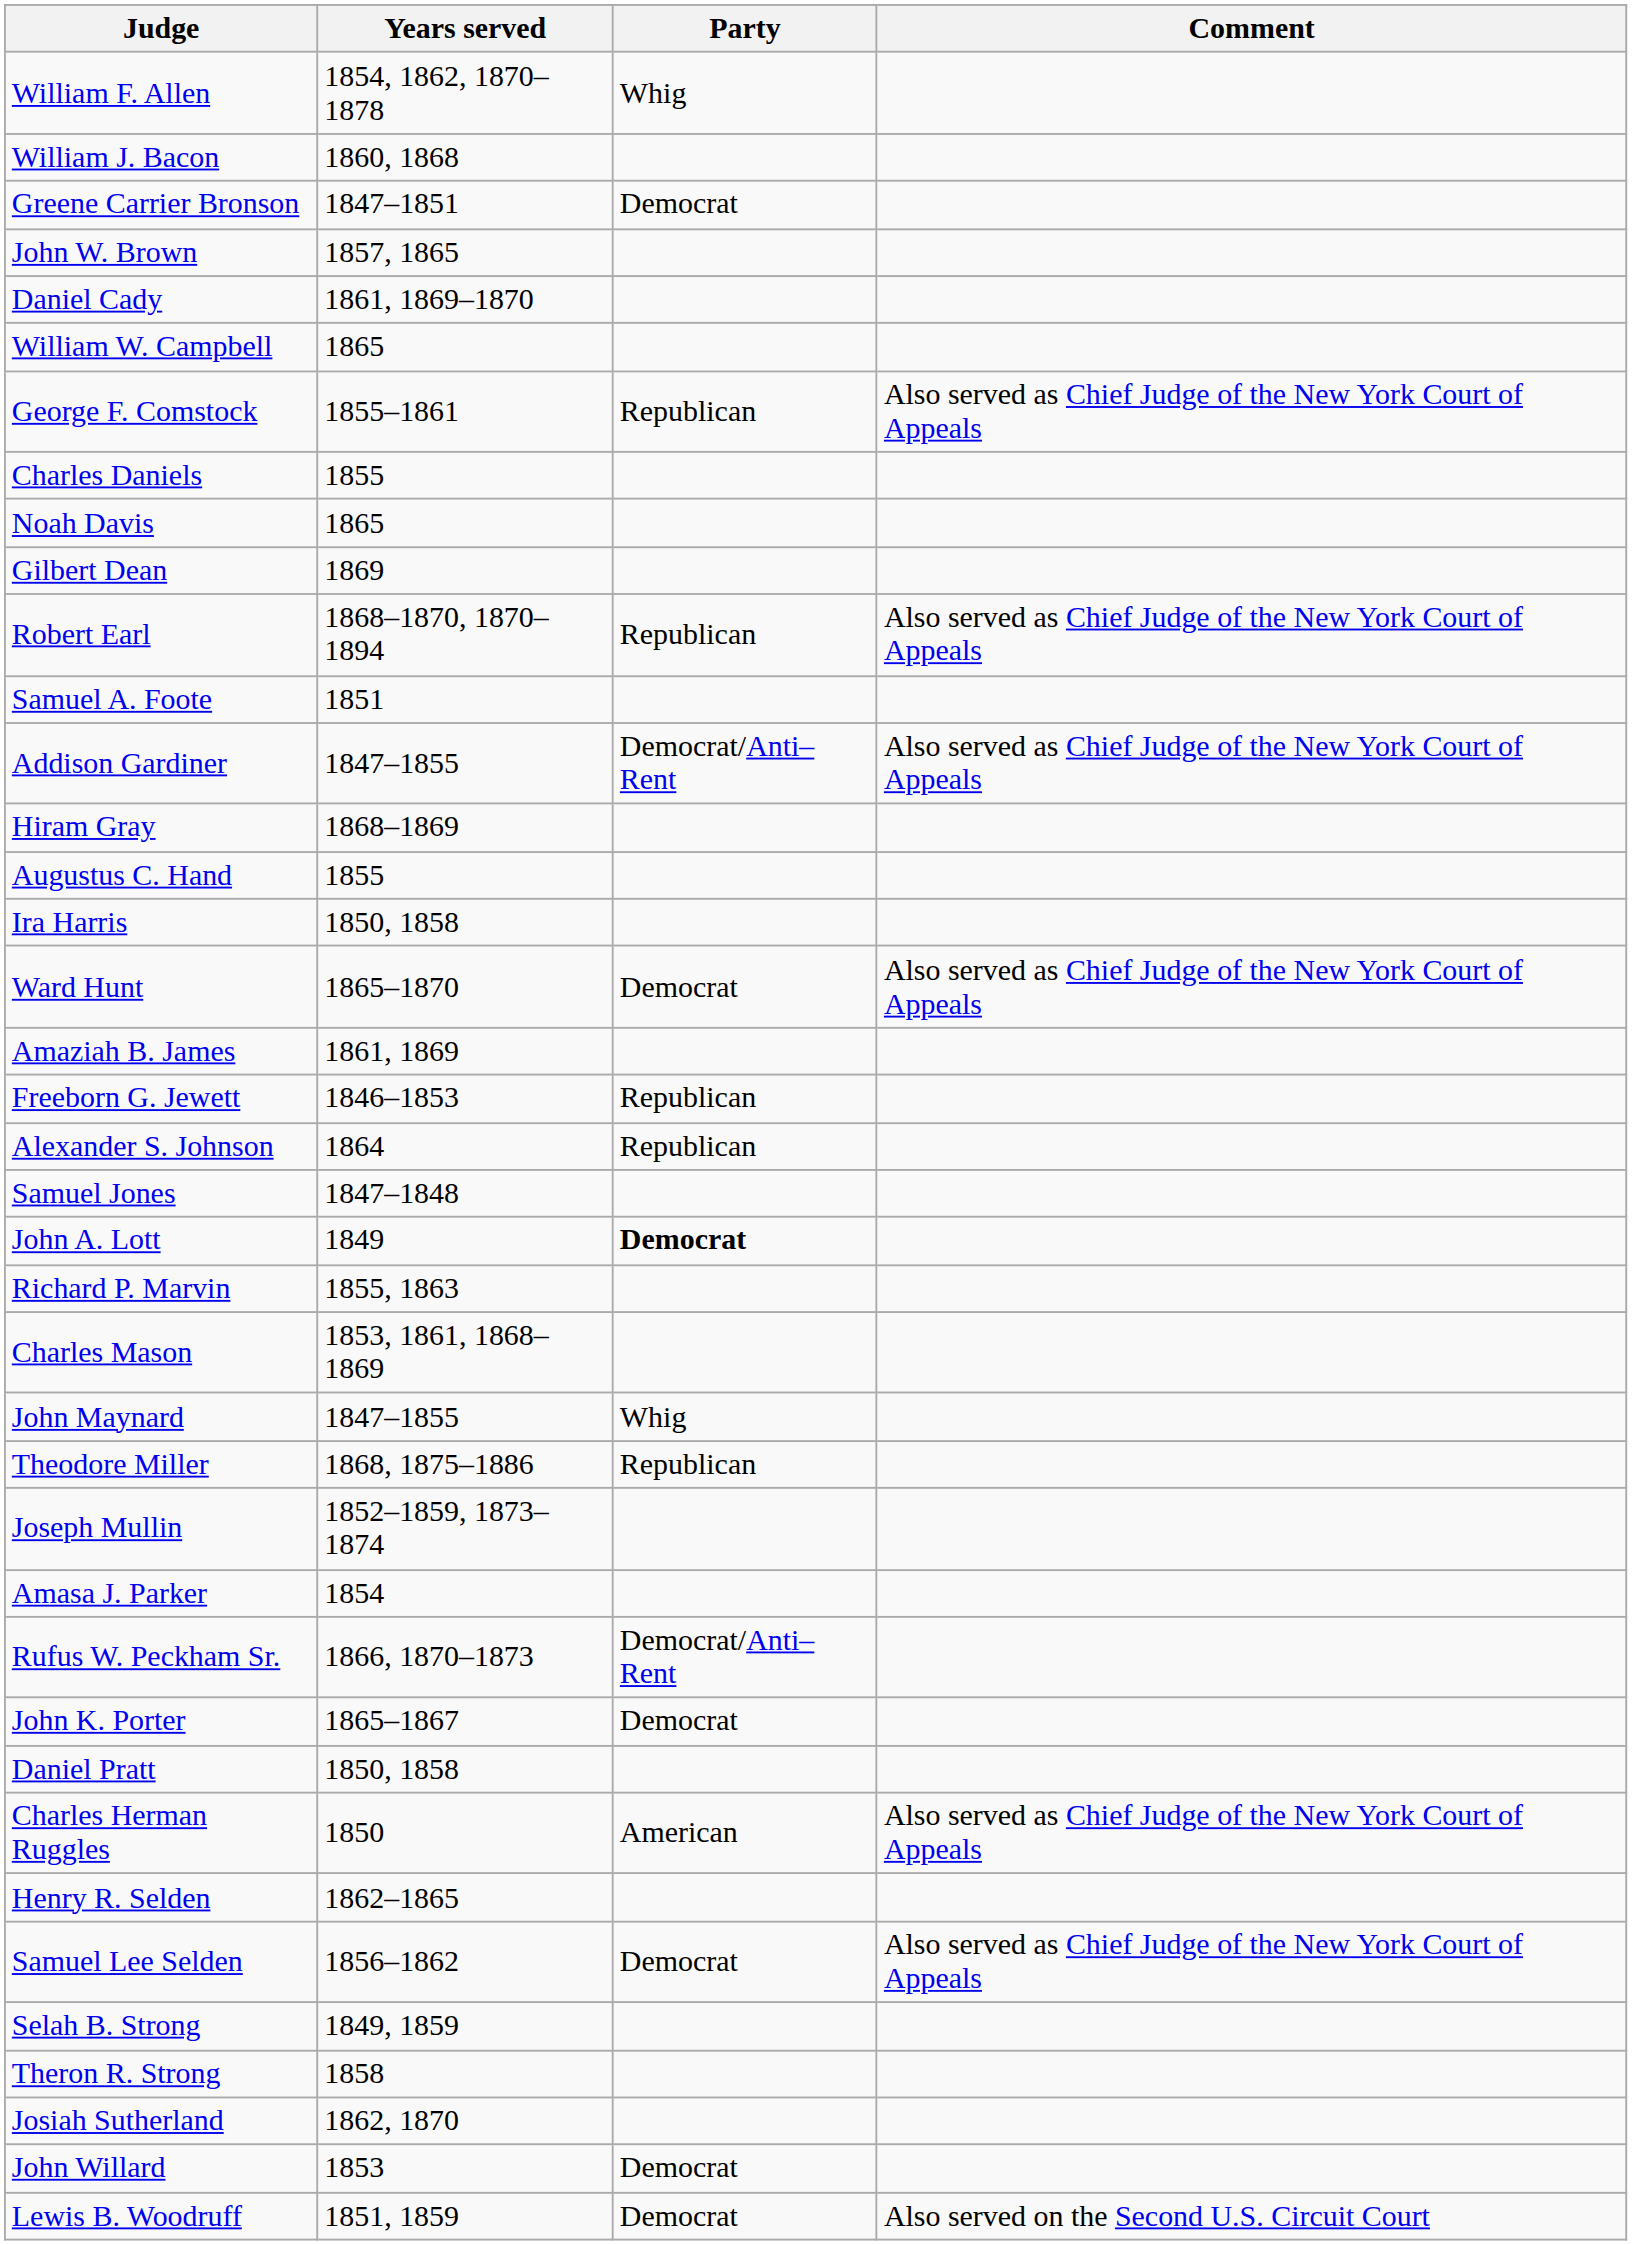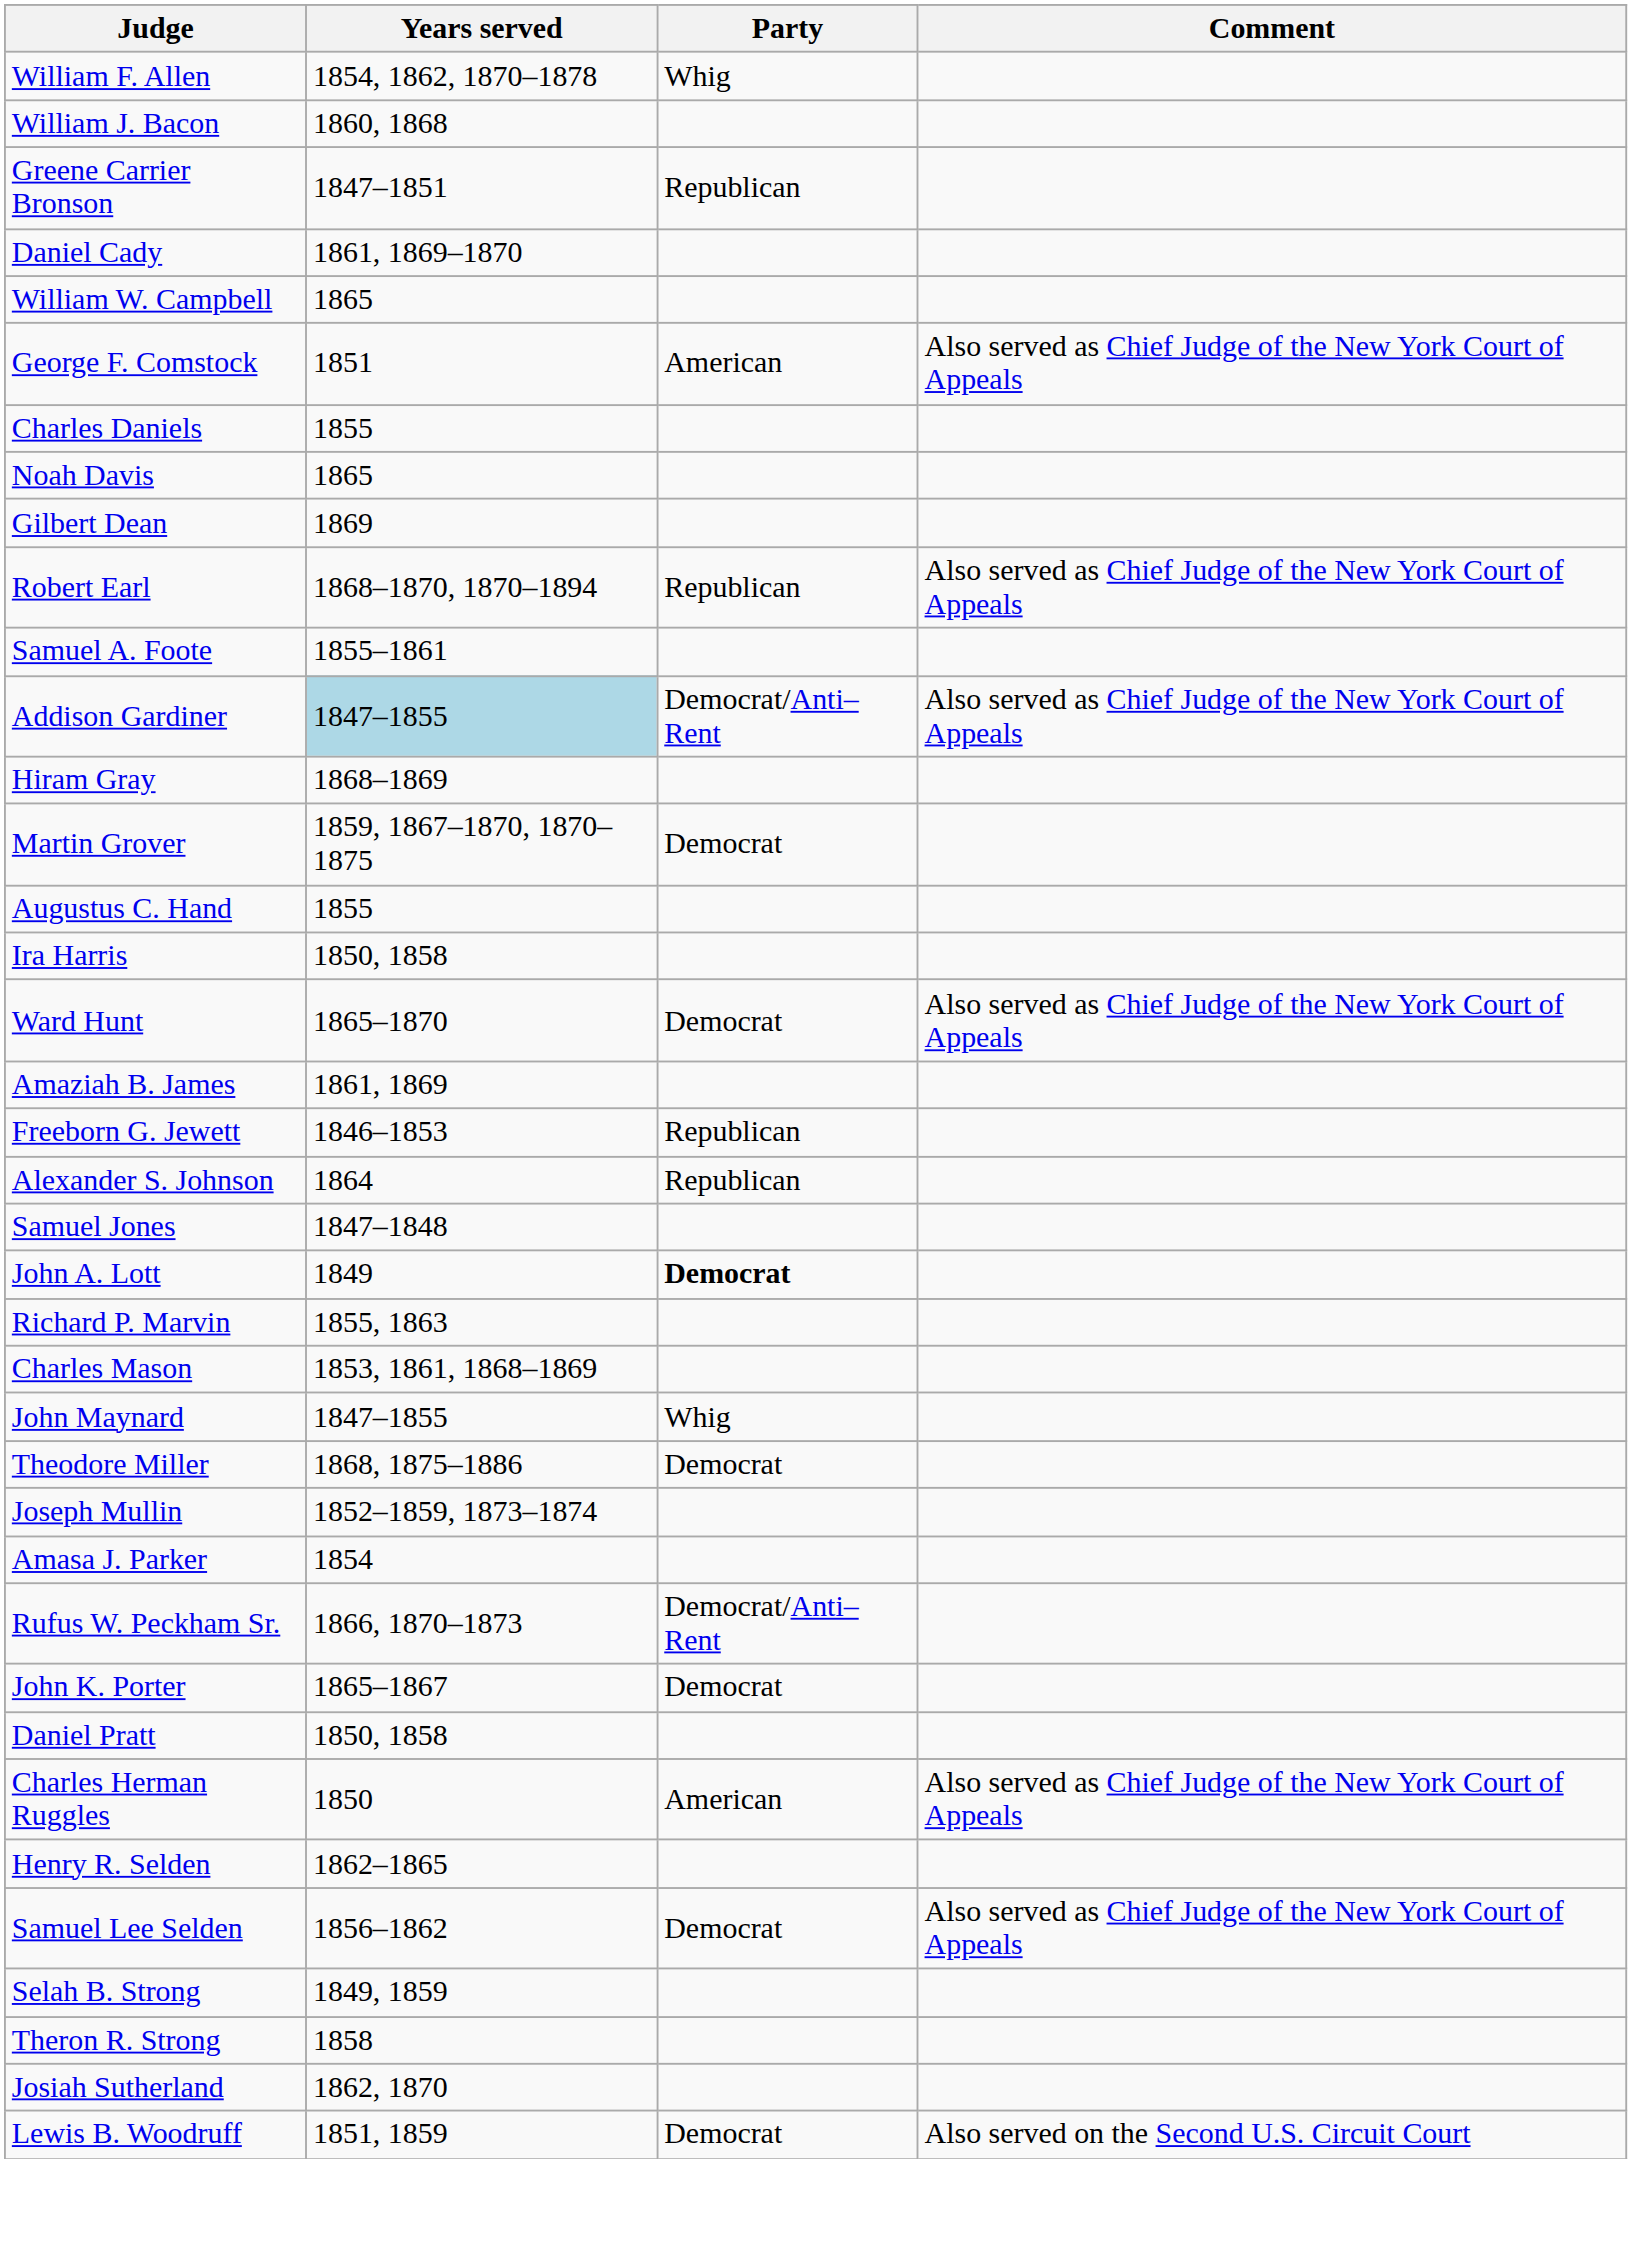Greene Carrier Bronson | Party: Democrat -> Republican
- row: John W. Brown | 1857, 1865
George F. Comstock | Years served: 1855–1861 -> 1851
George F. Comstock | Party: Republican -> American
Samuel A. Foote | Years served: 1851 -> 1855–1861
Addison Gardiner | Years served: no background -> lightblue background
+ row: Martin Grover | 1859, 1867–1870, 1870–1875 | Democrat
Theodore Miller | Party: Republican -> Democrat
- row: John Willard | 1853 | Democrat
